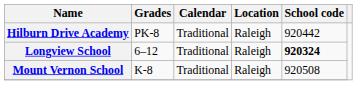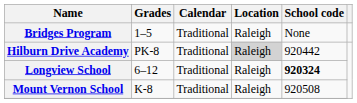+ row: Bridges Program | 1–5 | Traditional | Raleigh | None
Hilburn Drive Academy | Location: no background -> lightgrey background
